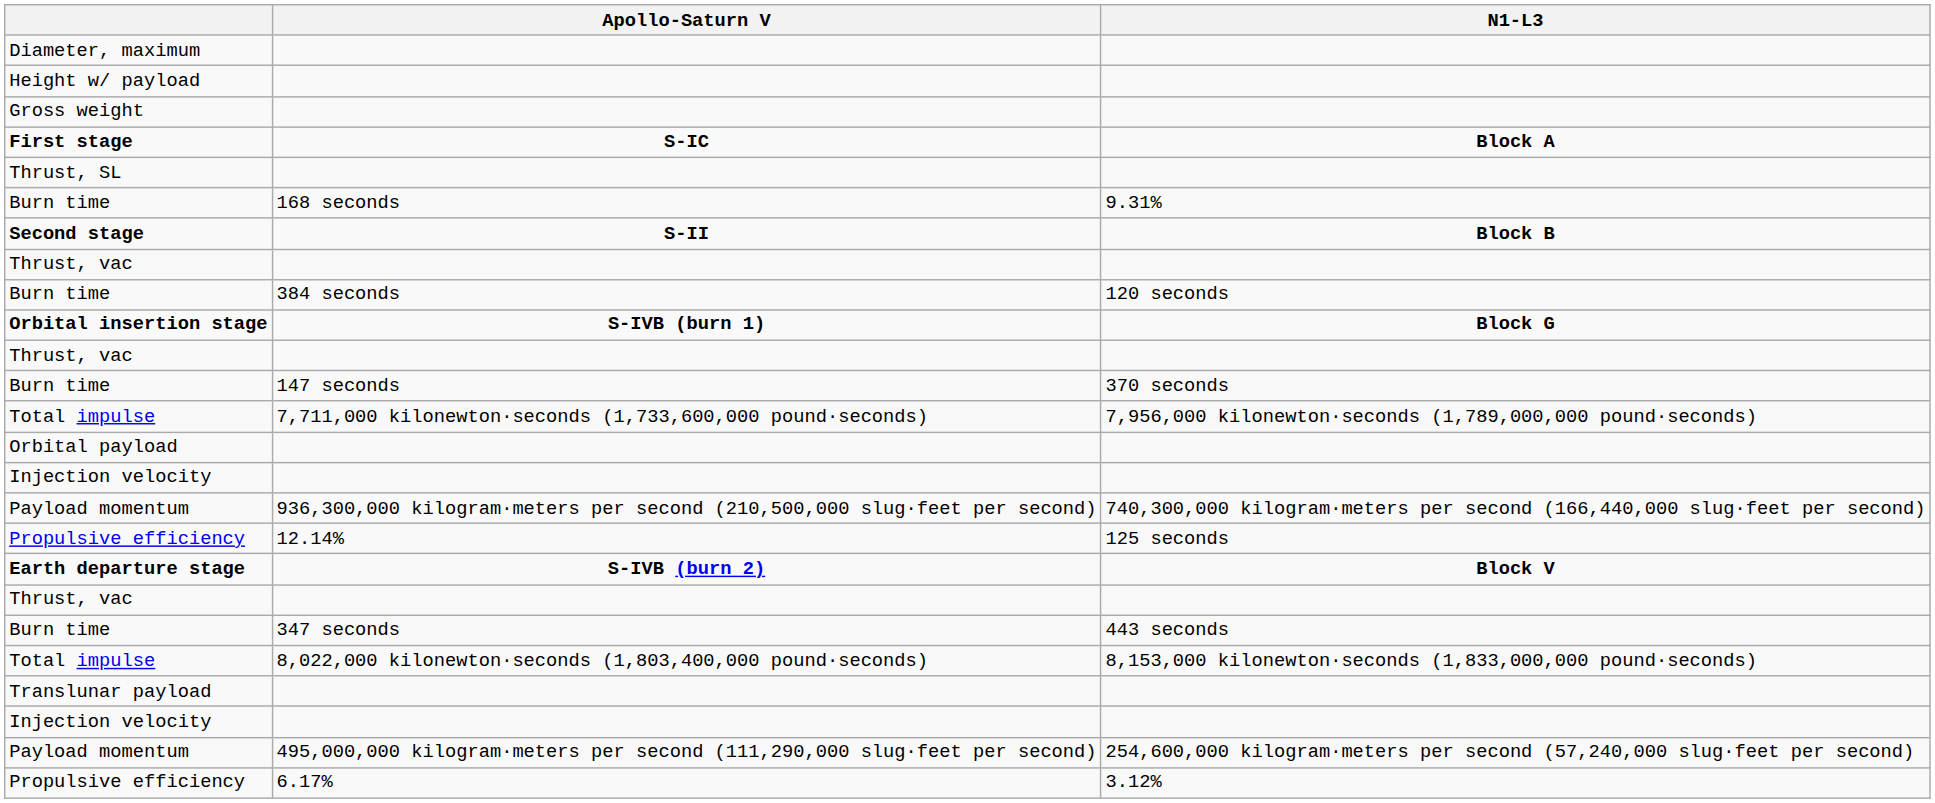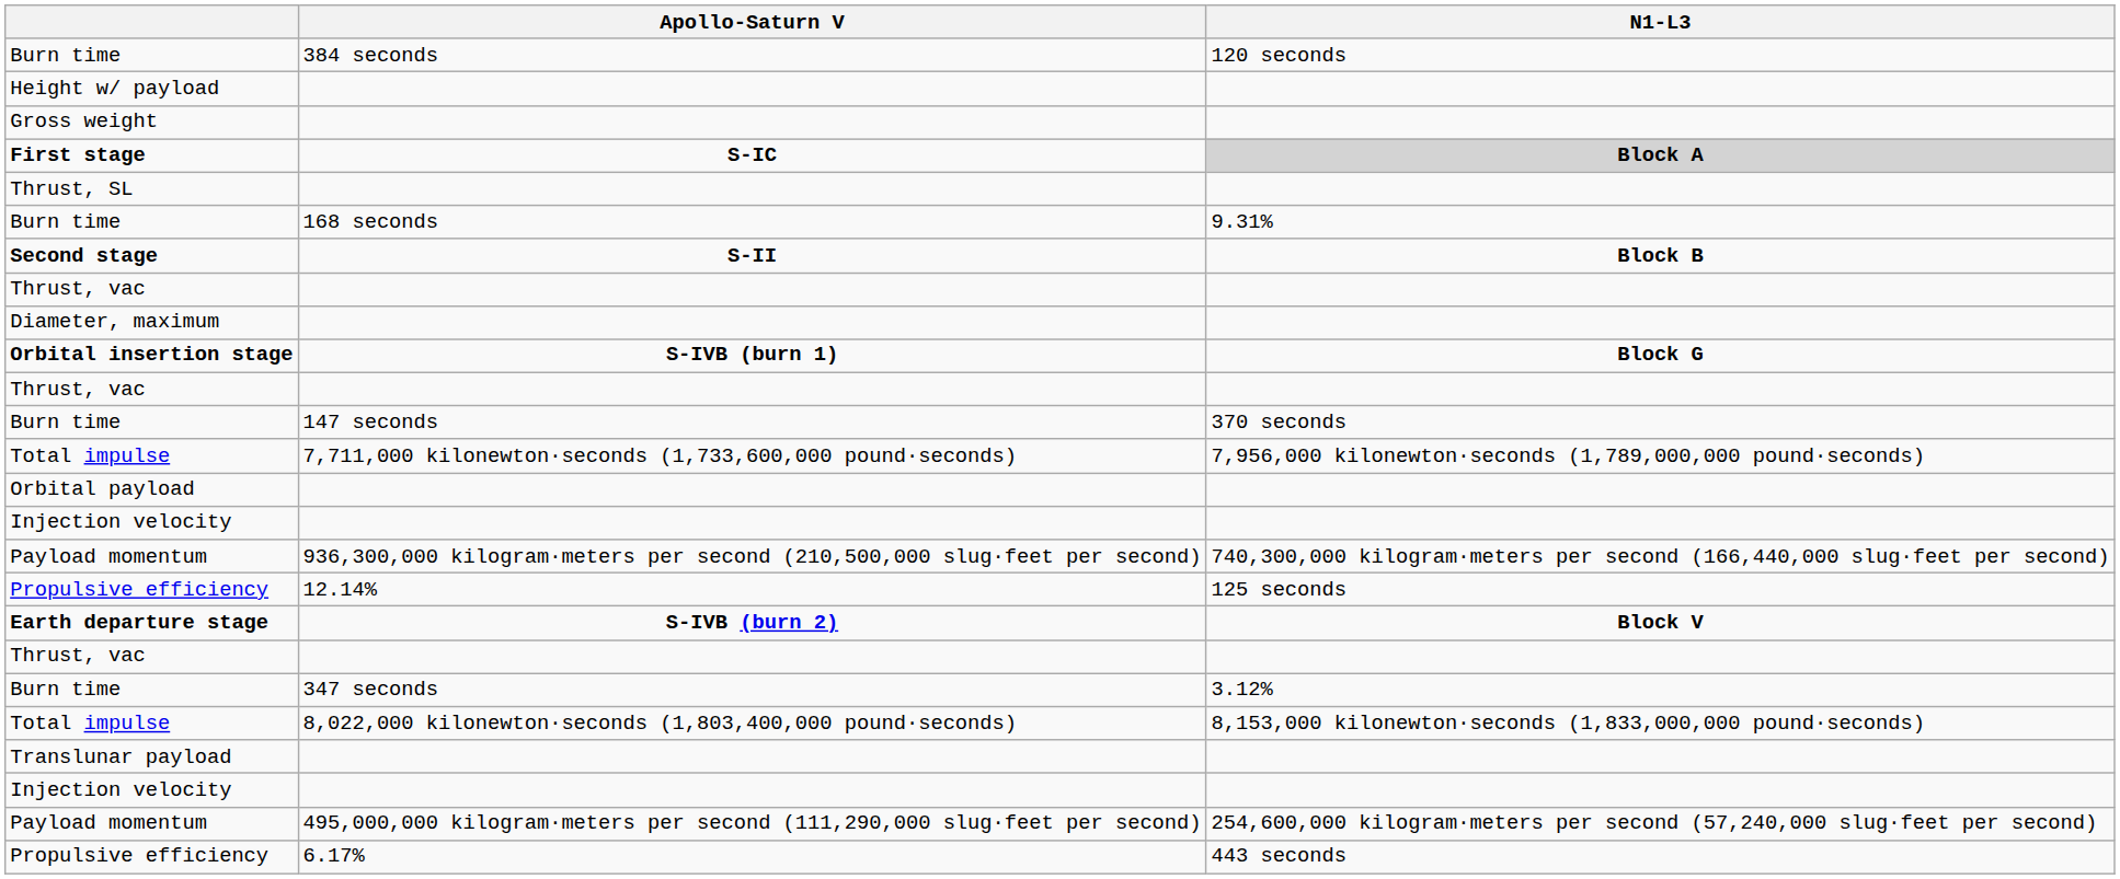rows swapped: Diameter, maximum <-> Burn time / 384 seconds
First stage | N1-L3: no background -> lightgrey background
Burn time / 347 seconds | N1-L3: 443 seconds -> 3.12%
Propulsive efficiency / 6.17% | N1-L3: 3.12% -> 443 seconds
